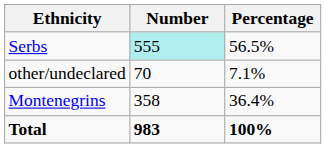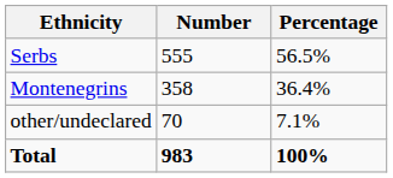Serbs | Number: paleturquoise background -> no background
rows swapped: Montenegrins <-> other/undeclared
